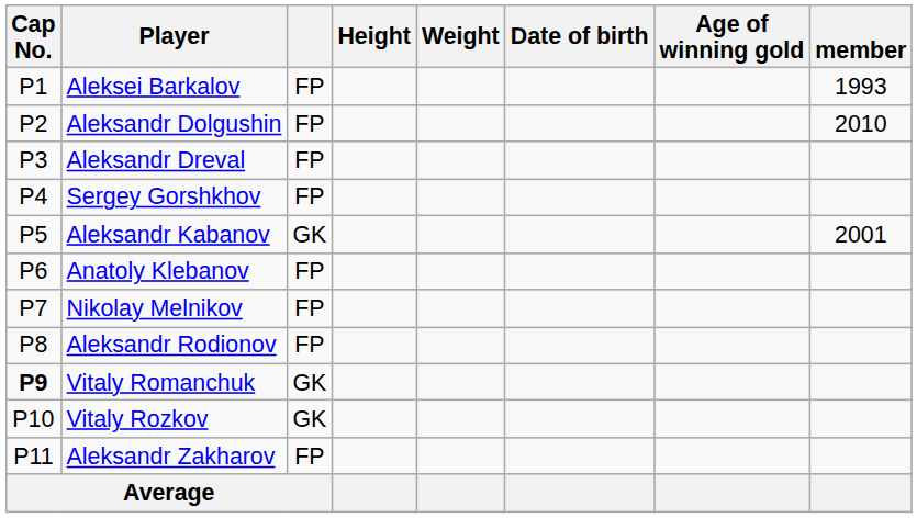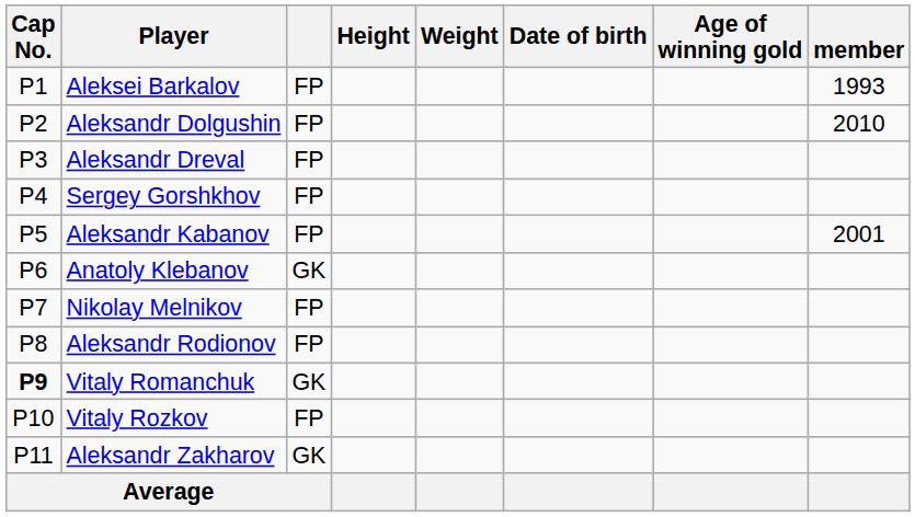Aleksandr Kabanov | column 3: GK -> FP
Anatoly Klebanov | column 3: FP -> GK
Vitaly Rozkov | column 3: GK -> FP
Aleksandr Zakharov | column 3: FP -> GK
